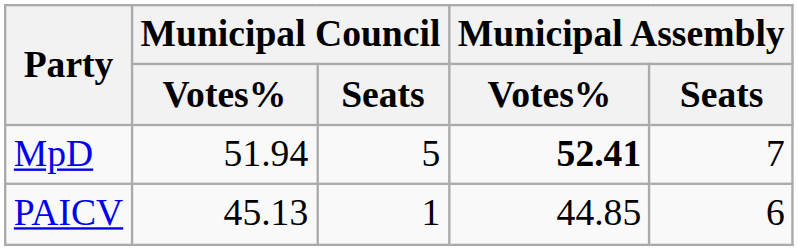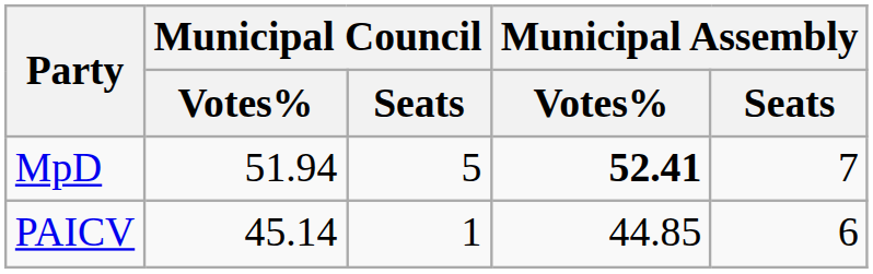PAICV | Municipal Council / Votes%: 45.13 -> 45.14
